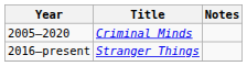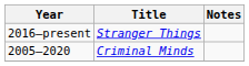rows swapped: 2005–2020 <-> 2016–present
